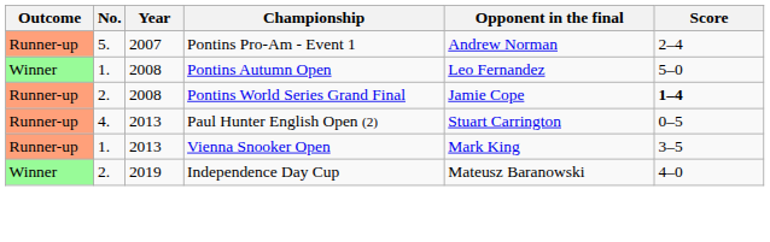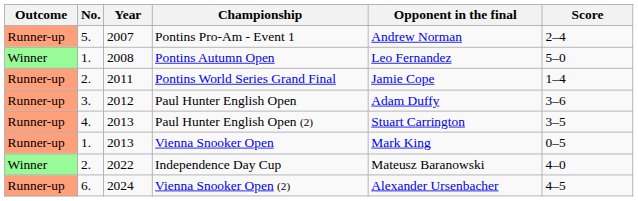Pontins World Series Grand Final | Year: 2008 -> 2011
Pontins World Series Grand Final | Score: bold -> normal
+ row: Runner-up | 3. | 2012 | Paul Hunter English Open | Adam Duffy | 3–6
Paul Hunter English Open (2) | Score: 0–5 -> 3–5
Vienna Snooker Open | Score: 3–5 -> 0–5
Independence Day Cup | Year: 2019 -> 2022
+ row: Runner-up | 6. | 2024 | Vienna Snooker Open (2) | Alexander Ursenbacher | 4–5
